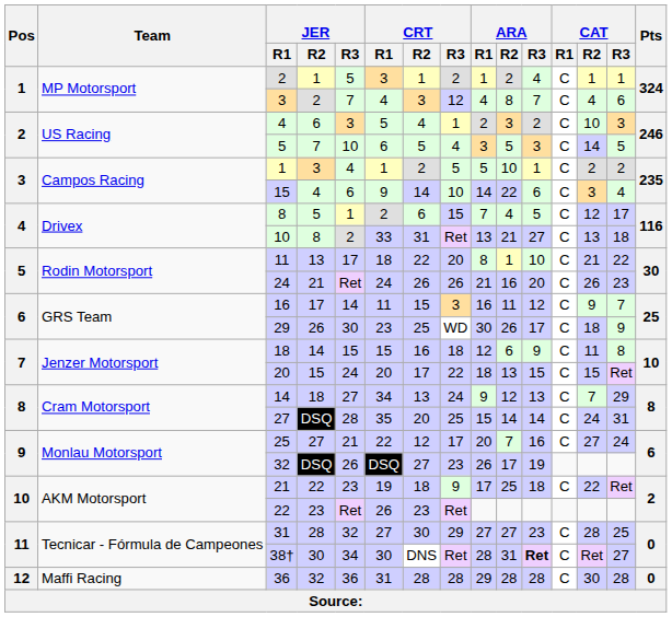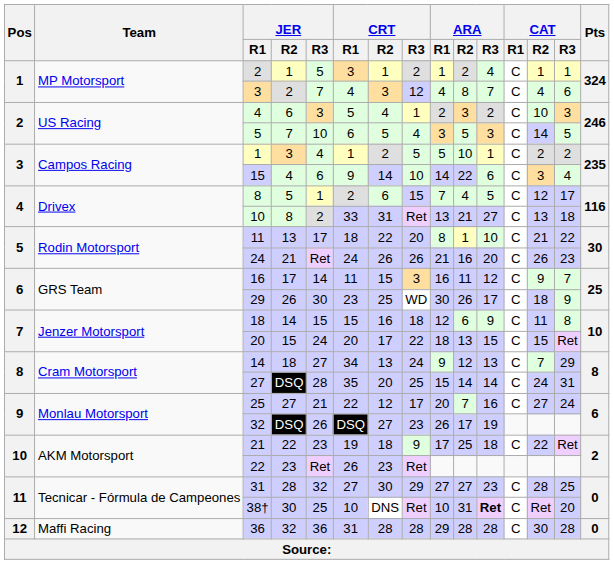38† | JER / R3: 34 -> 25
38† | CRT / R1: 30 -> 10
38† | ARA / R1: 28 -> 10
38† | CAT / R3: 27 -> 20
